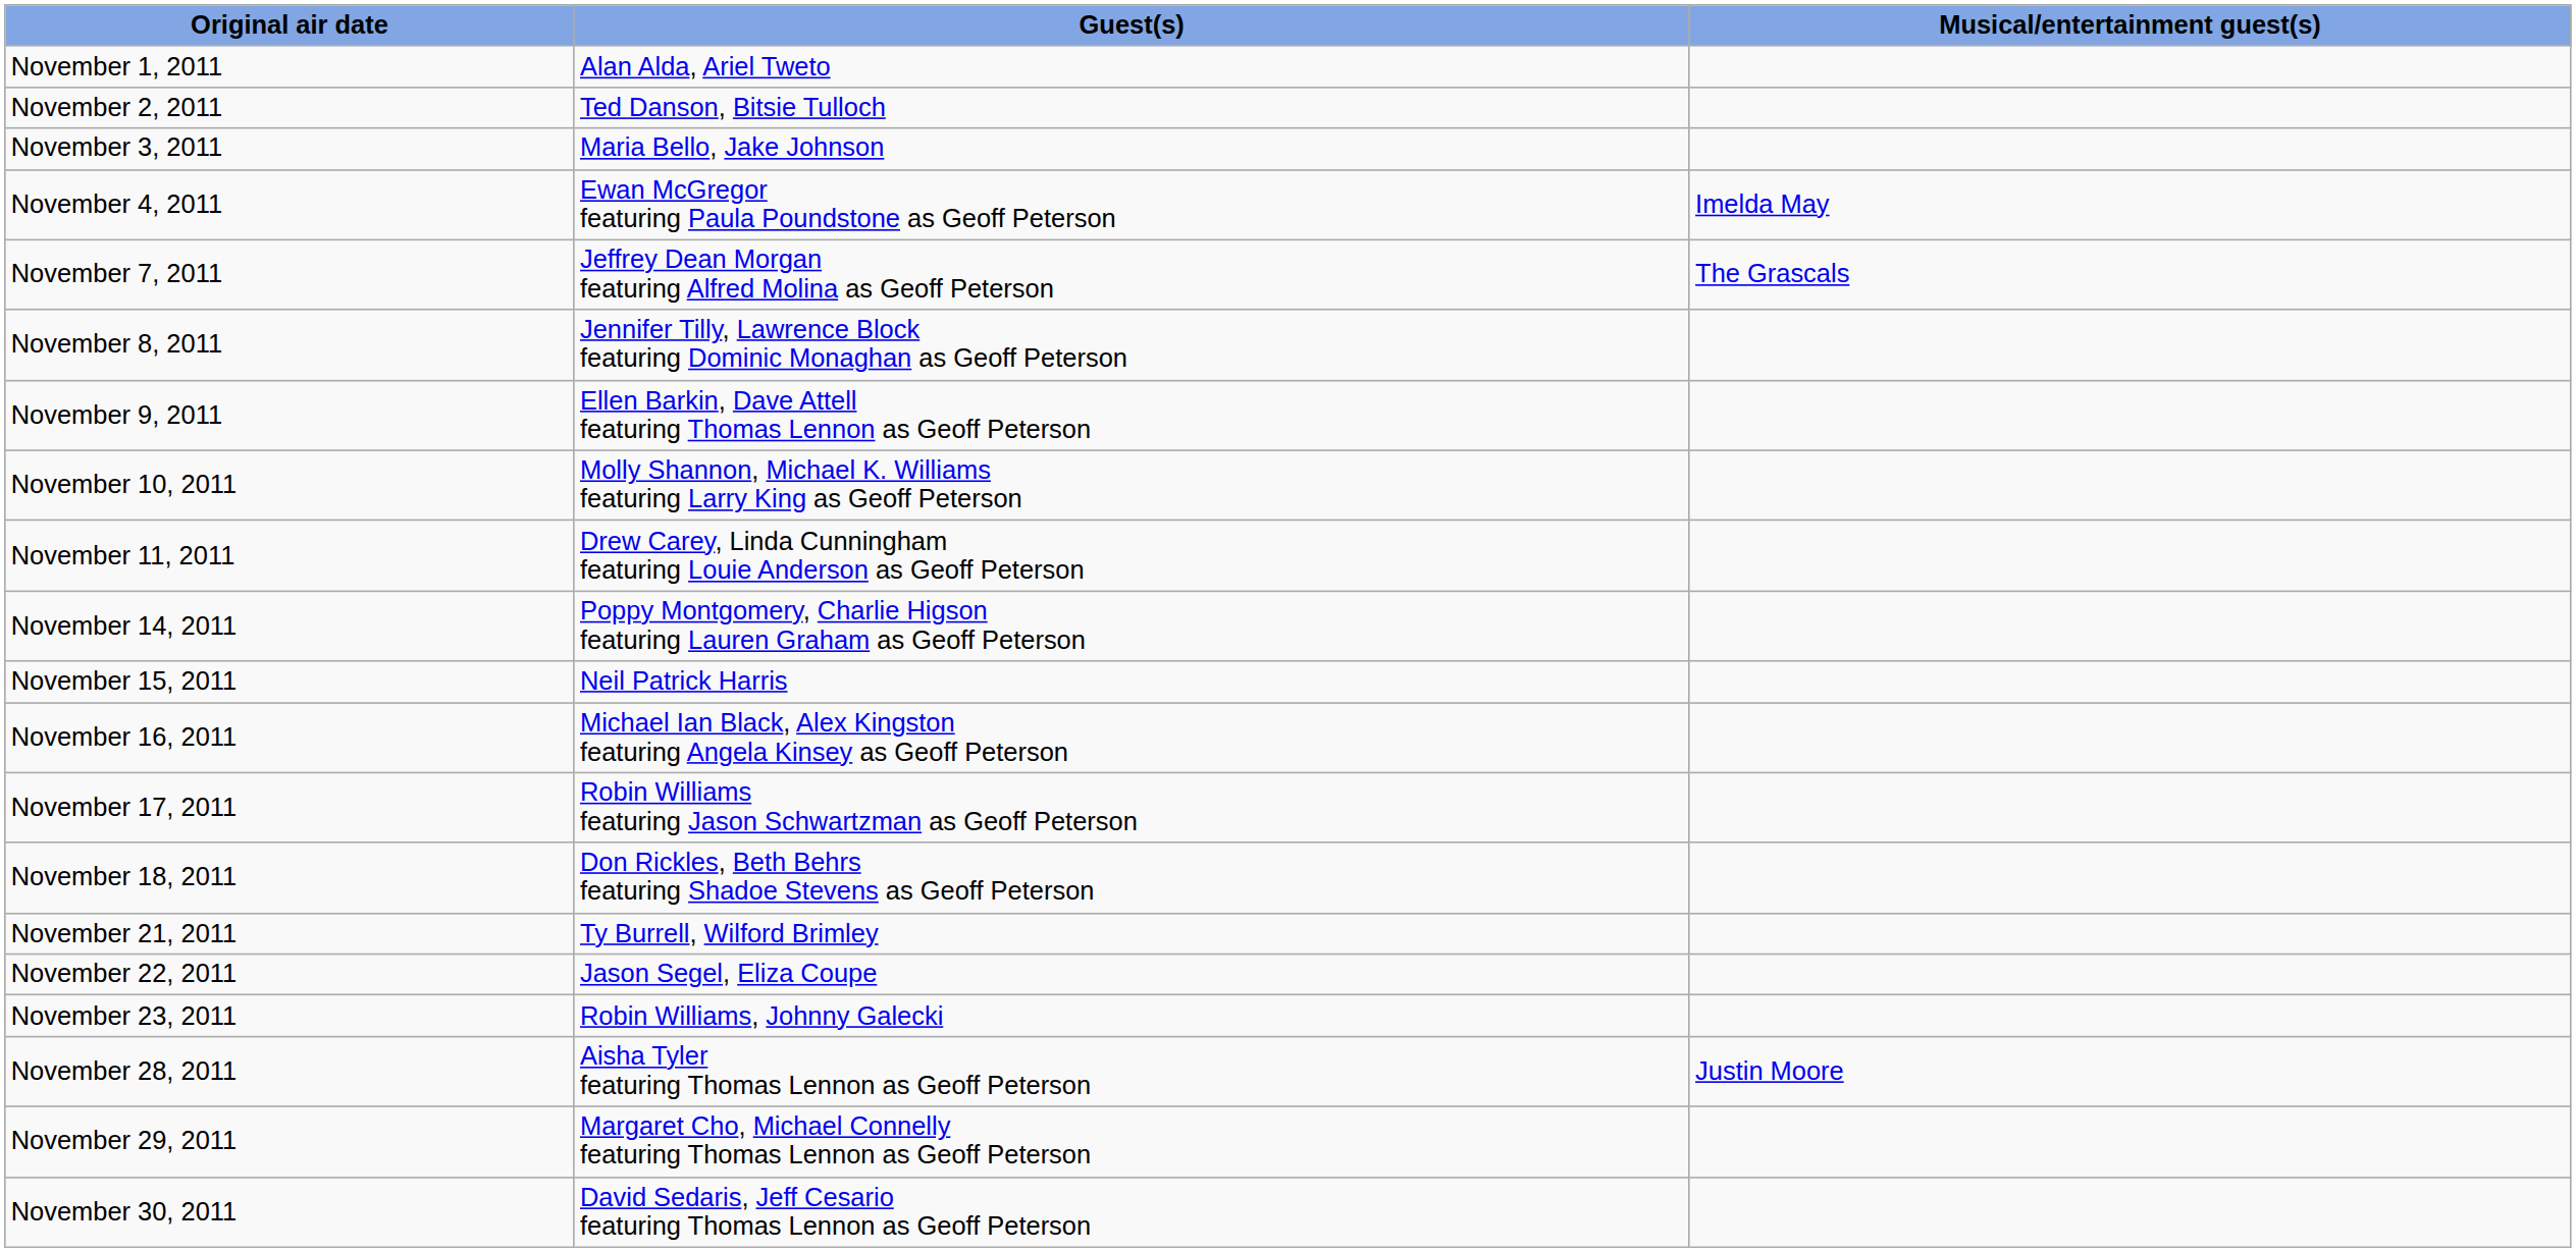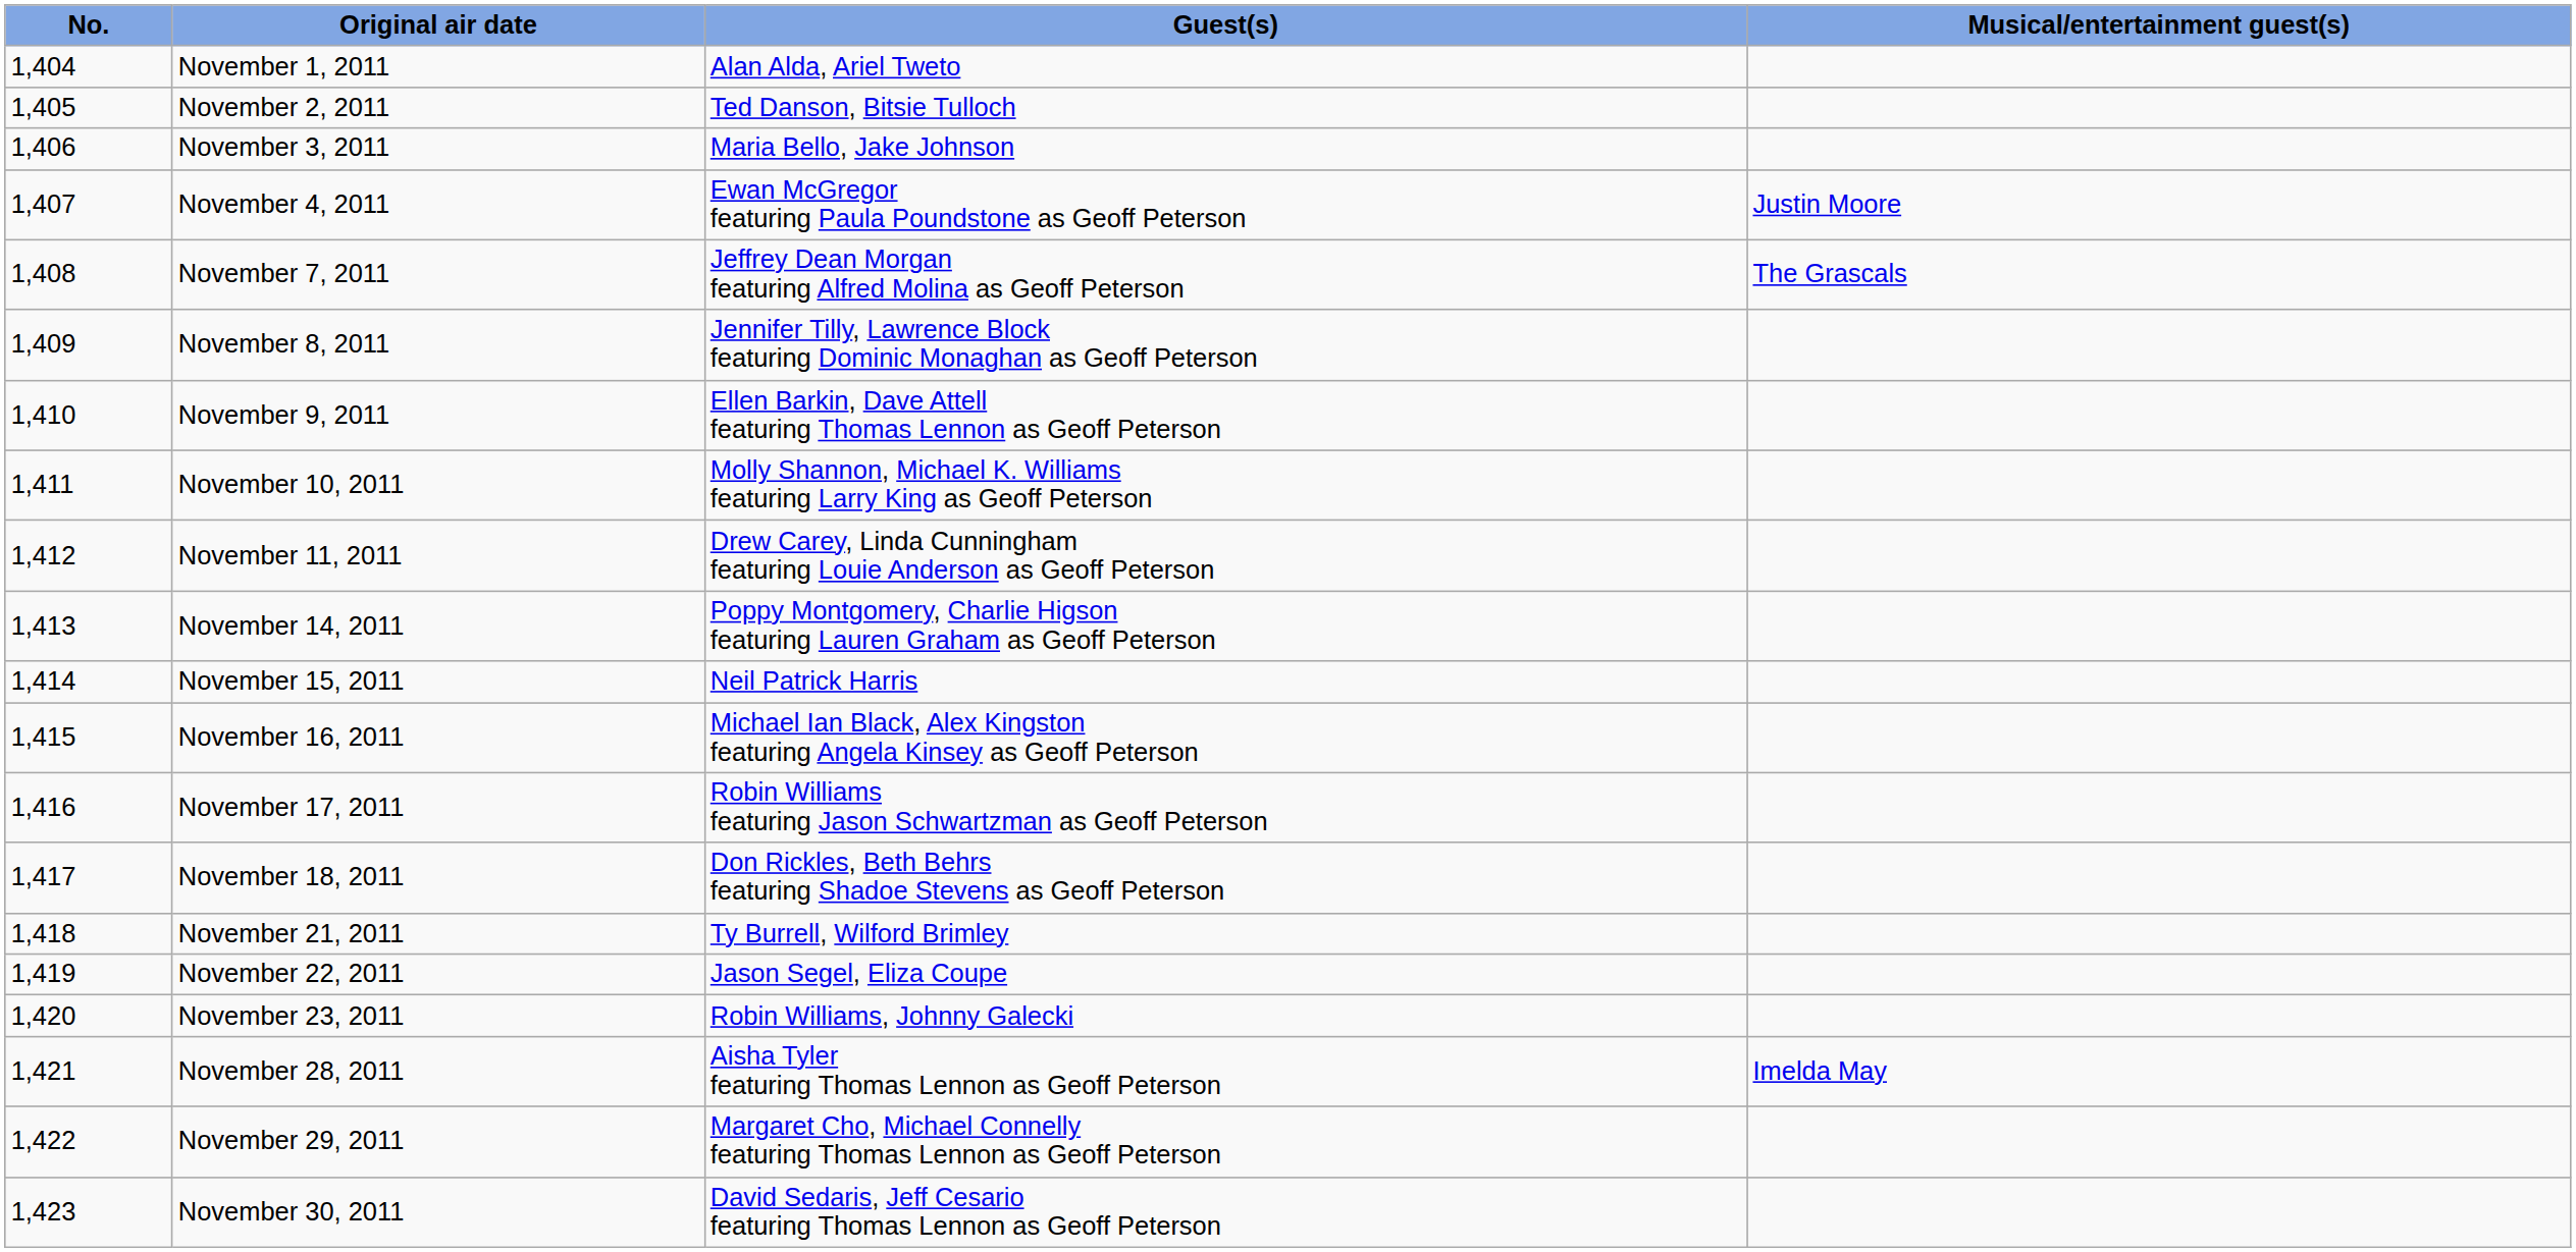+ column: No. | 1,404 | 1,405 | 1,406 | 1,407 | 1,408 | 1,409 | 1,410 | 1,411 | 1,412 | 1,413 | 1,414 | 1,415 | 1,416 | 1,417 | 1,418 | 1,419 | 1,420 | 1,421 | 1,422 | 1,423
November 4, 2011 | Musical/entertainment guest(s): Imelda May -> Justin Moore
November 28, 2011 | Musical/entertainment guest(s): Justin Moore -> Imelda May
